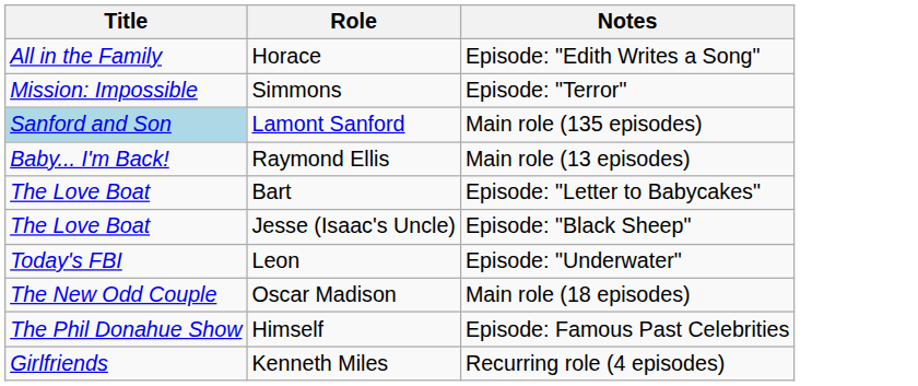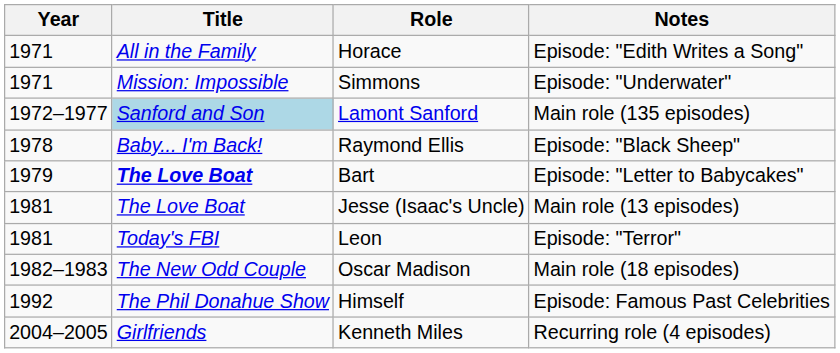+ column: Year | 1971 | 1971 | 1972–1977 | 1978 | 1979 | 1981 | 1981 | 1982–1983 | 1992 | 2004–2005
Simmons | Notes: Episode: "Terror" -> Episode: "Underwater"
Raymond Ellis | Notes: Main role (13 episodes) -> Episode: "Black Sheep"
Bart | Title: normal -> bold
Jesse (Isaac's Uncle) | Notes: Episode: "Black Sheep" -> Main role (13 episodes)
Leon | Notes: Episode: "Underwater" -> Episode: "Terror"
